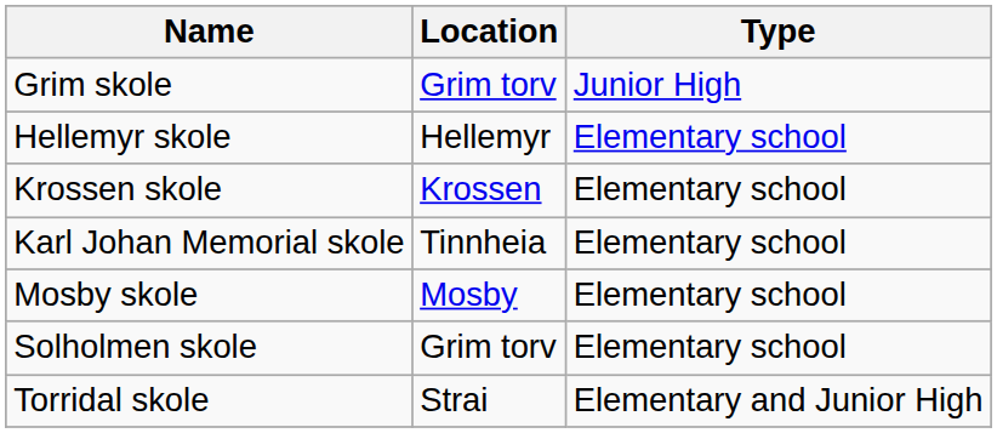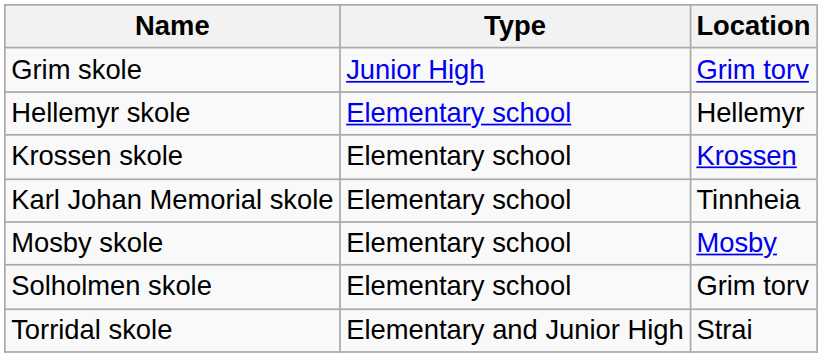columns swapped: Location <-> Type
